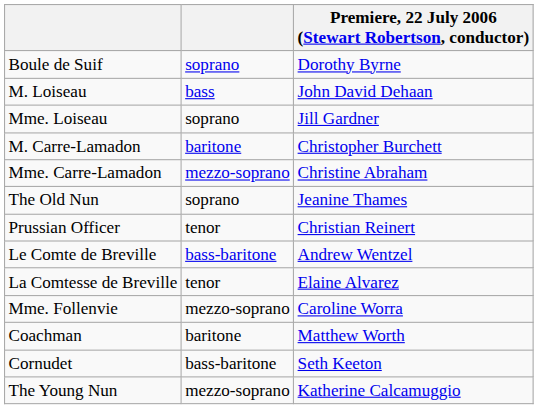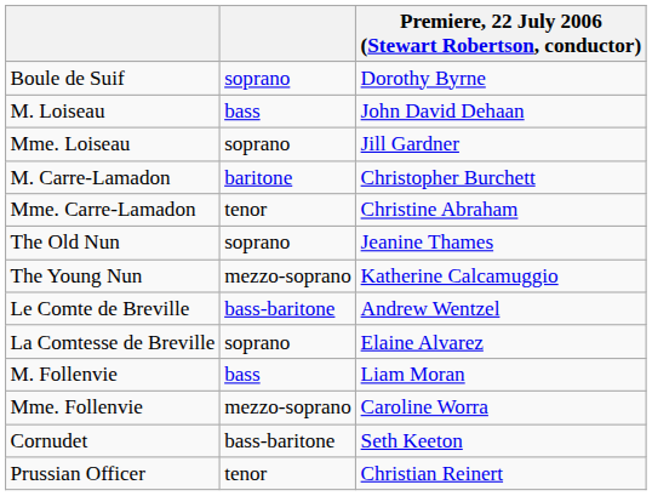Mme. Carre-Lamadon | column 2: mezzo-soprano -> tenor
rows swapped: The Young Nun <-> Prussian Officer
La Comtesse de Breville | column 2: tenor -> soprano
+ row: M. Follenvie | bass | Liam Moran
- row: Coachman | baritone | Matthew Worth
